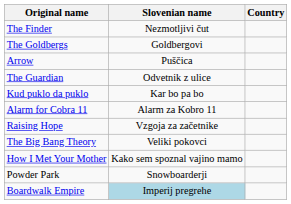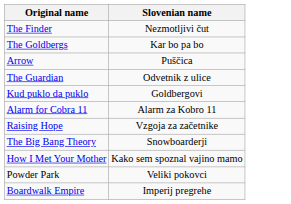- column: Country
The Goldbergs | Slovenian name: Goldbergovi -> Kar bo pa bo
Kud puklo da puklo | Slovenian name: Kar bo pa bo -> Goldbergovi
The Big Bang Theory | Slovenian name: Veliki pokovci -> Snowboarderji
Powder Park | Slovenian name: Snowboarderji -> Veliki pokovci
Boardwalk Empire | Slovenian name: lightblue background -> no background
